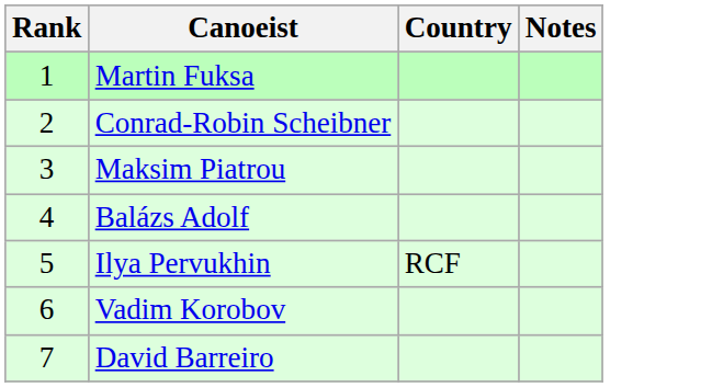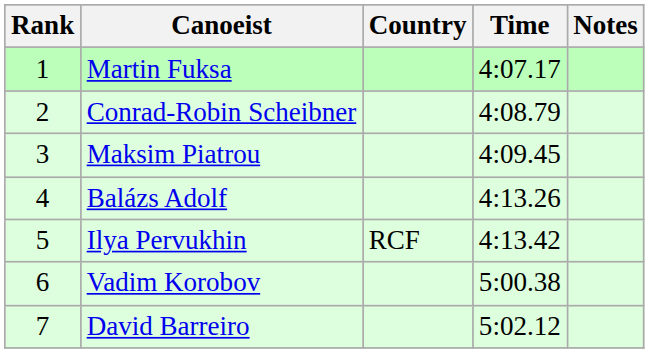+ column: Time | 4:07.17 | 4:08.79 | 4:09.45 | 4:13.26 | 4:13.42 | 5:00.38 | 5:02.12
